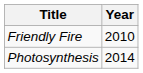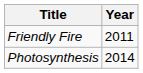Friendly Fire | Year: 2010 -> 2011
